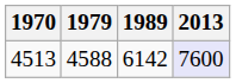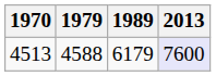4513 | 1989: 6142 -> 6179
